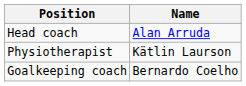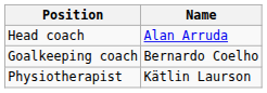rows swapped: Goalkeeping coach <-> Physiotherapist
